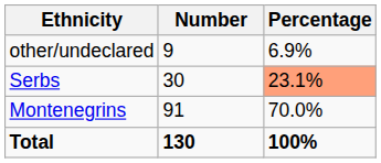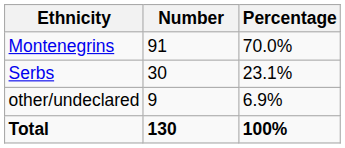rows swapped: Montenegrins <-> other/undeclared
Serbs | Percentage: lightsalmon background -> no background
